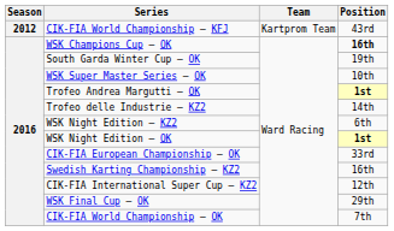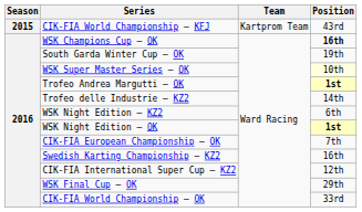CIK-FIA World Championship — KFJ | Season: 2012 -> 2015
WSK Super Master Series — OK | Position: no background -> lightyellow background
CIK-FIA European Championship — OK | Position: 33rd -> 7th
CIK-FIA World Championship — OK | Position: 7th -> 33rd
